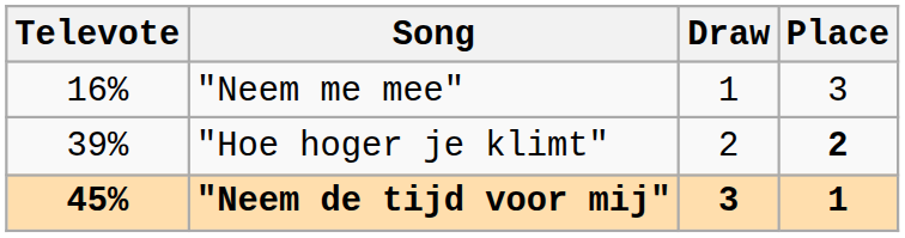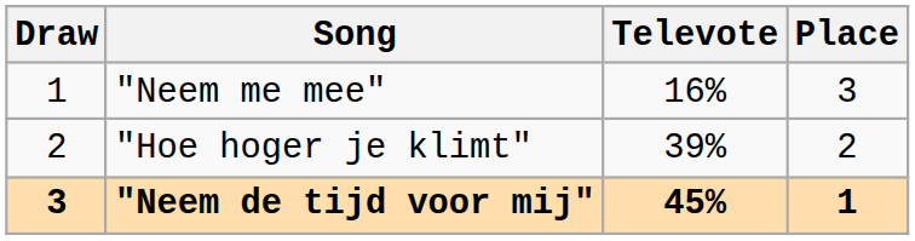columns swapped: Draw <-> Televote
"Hoe hoger je klimt" | Place: bold -> normal
